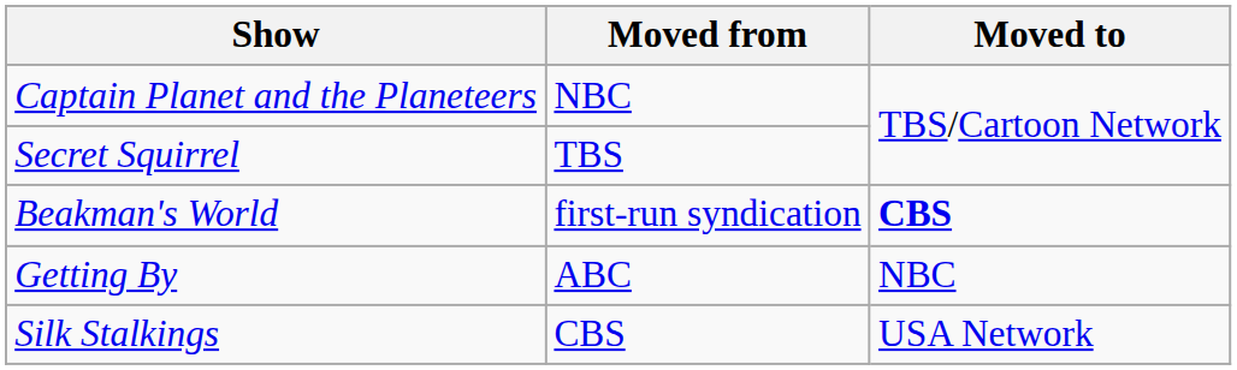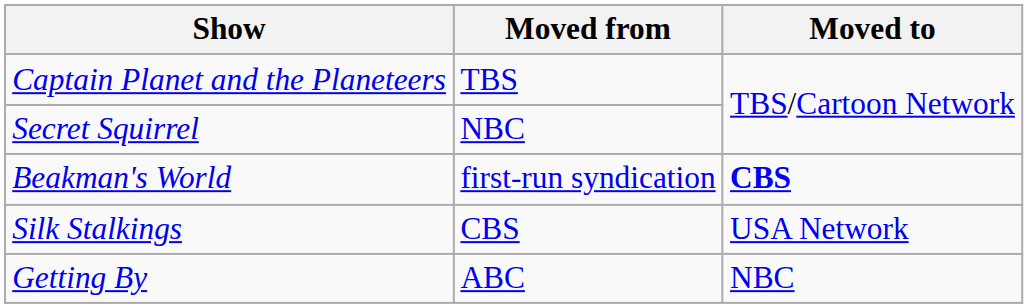Captain Planet and the Planeteers | Moved from: NBC -> TBS
Secret Squirrel | Moved from: TBS -> NBC
rows swapped: Getting By <-> Silk Stalkings
